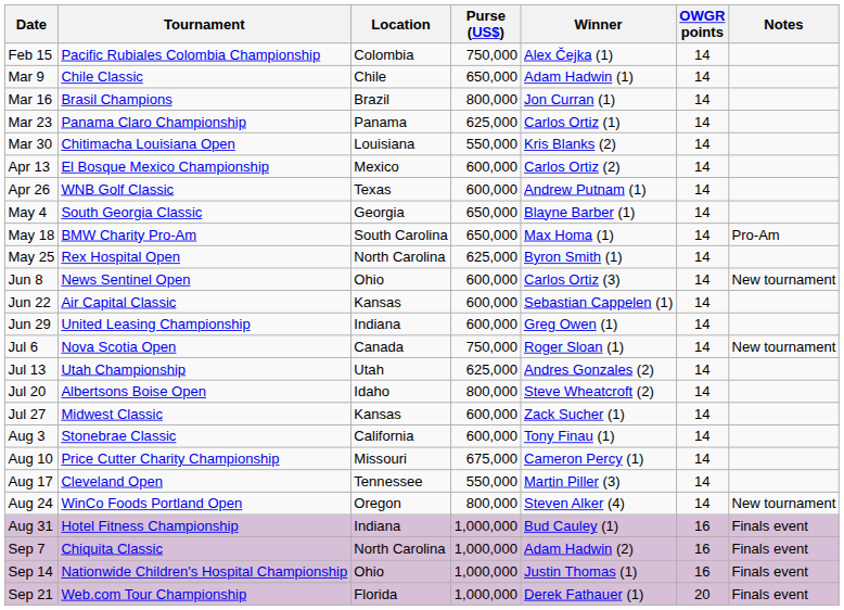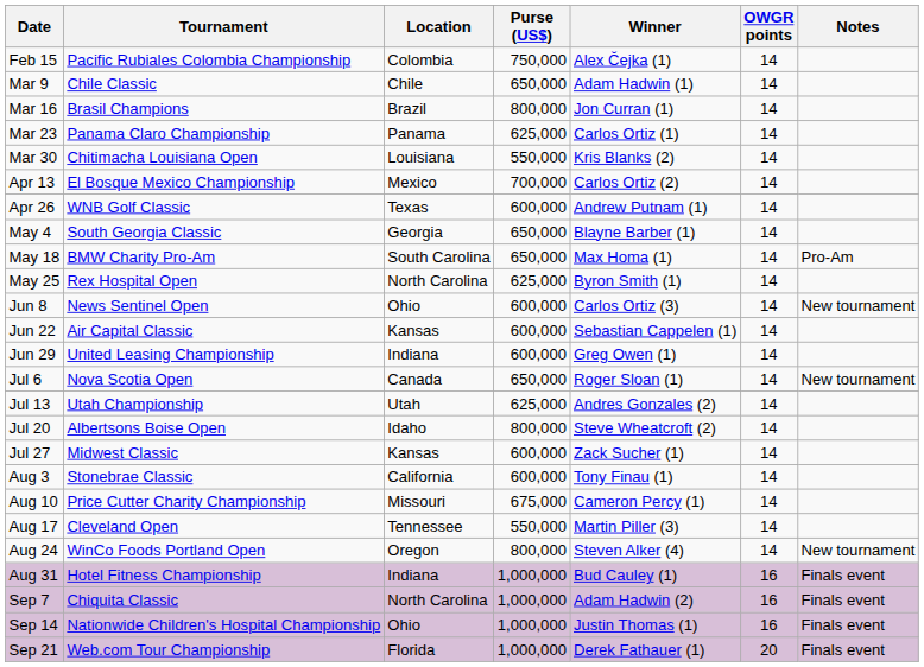Apr 13 | Purse (US$): 600,000 -> 700,000
Jul 6 | Purse (US$): 750,000 -> 650,000
